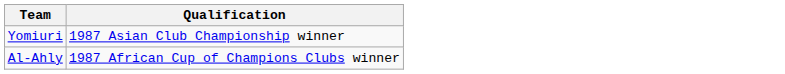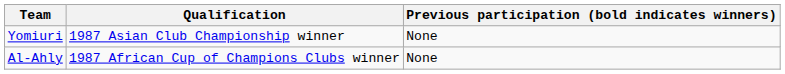+ column: Previous participation (bold indicates winners) | None | None
